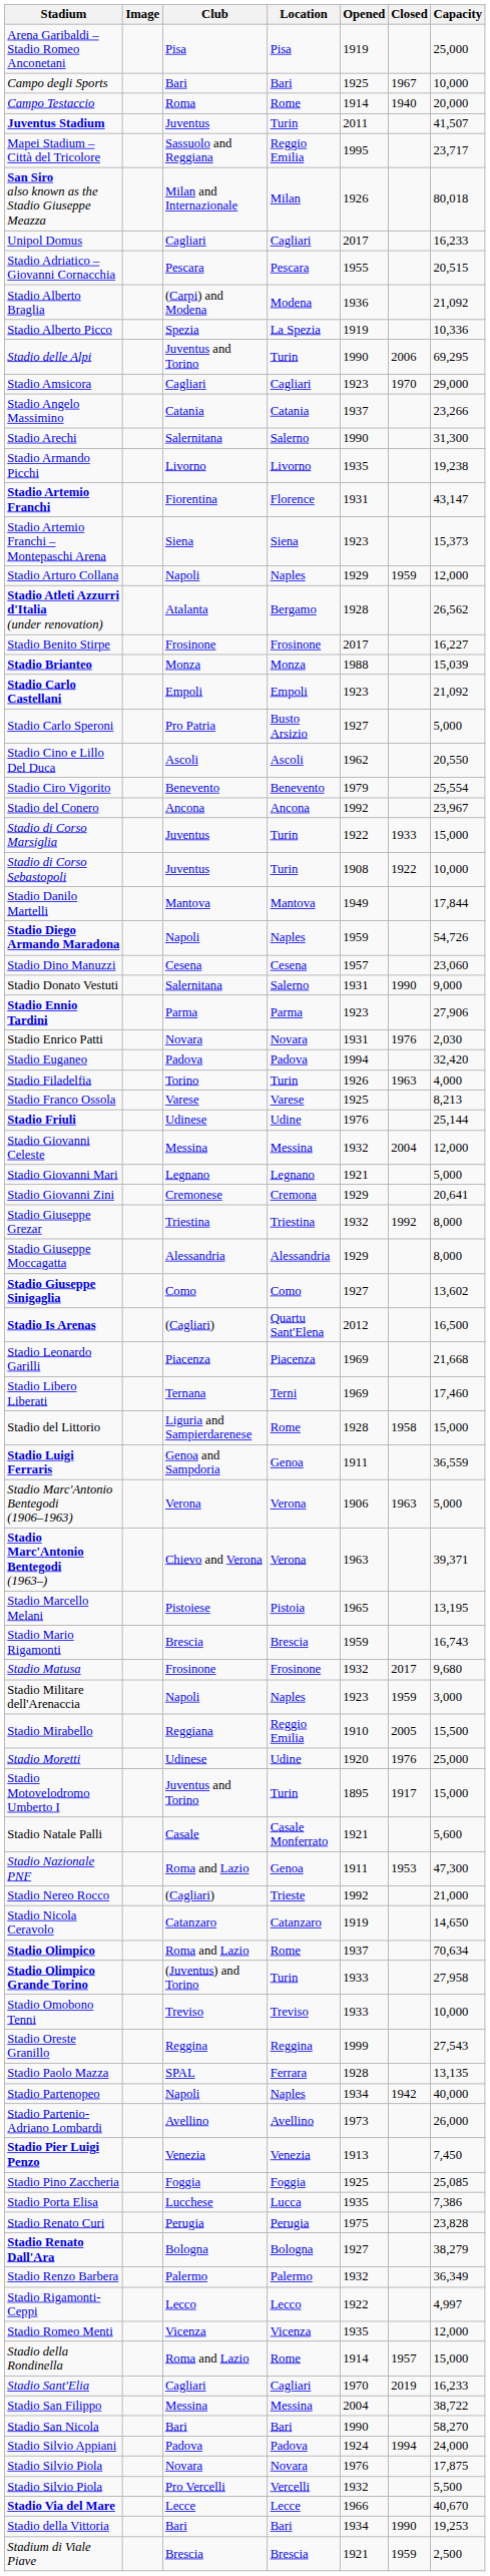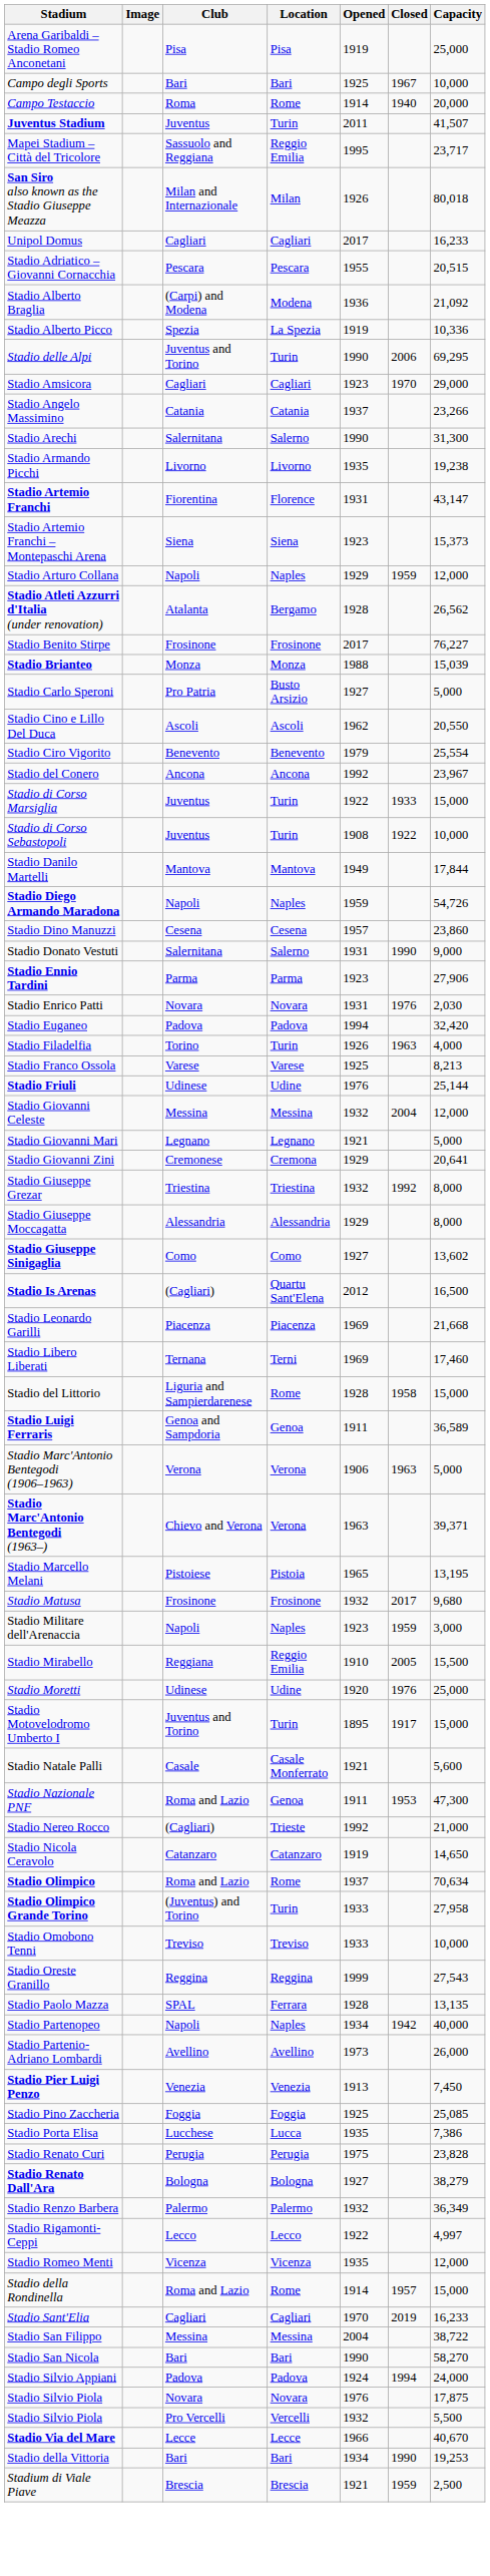Stadio Benito Stirpe | Capacity: 16,227 -> 76,227
- row: Stadio Carlo Castellani | Empoli | Empoli | 1923 | 21,092
Stadio Dino Manuzzi | Capacity: 23,060 -> 23,860
Stadio Luigi Ferraris | Capacity: 36,559 -> 36,589
- row: Stadio Mario Rigamonti | Brescia | Brescia | 1959 | 16,743
